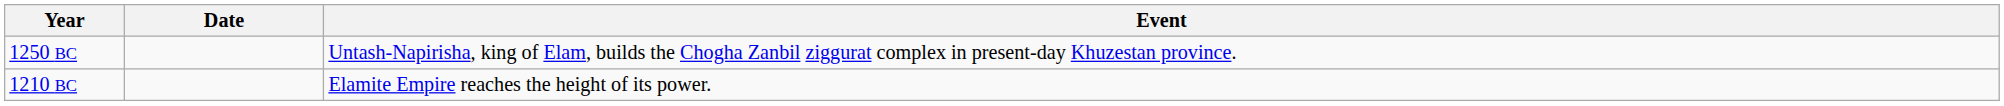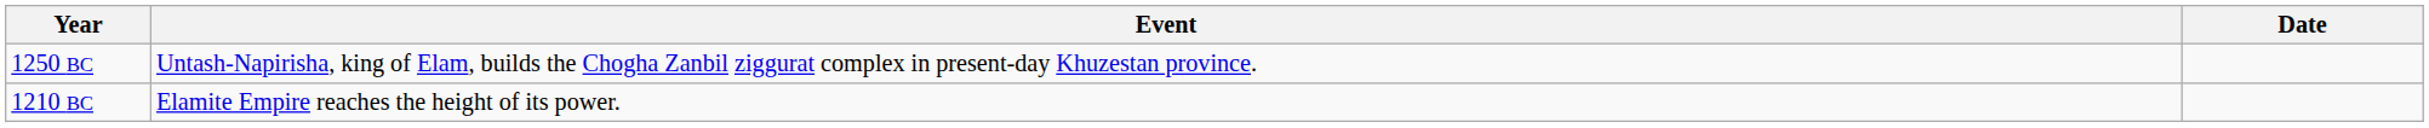columns swapped: Date <-> Event
